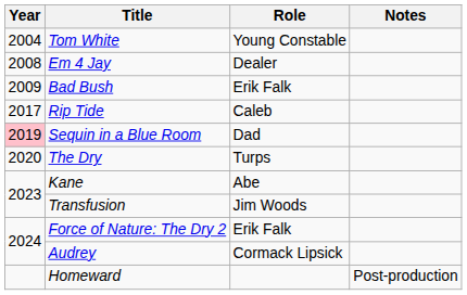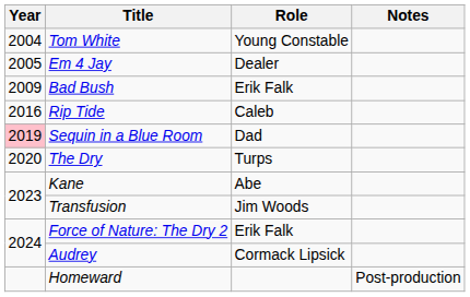Em 4 Jay | Year: 2008 -> 2005
Rip Tide | Year: 2017 -> 2016
